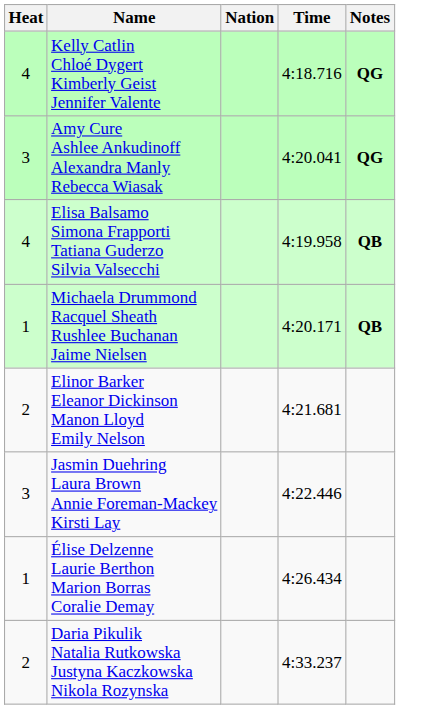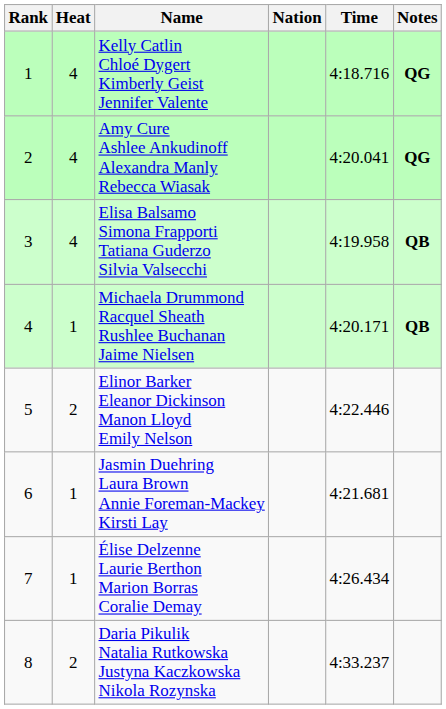+ column: Rank | 1 | 2 | 3 | 4 | 5 | 6 | 7 | 8
Amy Cure Ashlee Ankudinoff Alexandra Manly Rebecca Wiasak | Heat: 3 -> 4
Elinor Barker Eleanor Dickinson Manon Lloyd Emily Nelson | Time: 4:21.681 -> 4:22.446
Jasmin Duehring Laura Brown Annie Foreman-Mackey Kirsti Lay | Heat: 3 -> 1
Jasmin Duehring Laura Brown Annie Foreman-Mackey Kirsti Lay | Time: 4:22.446 -> 4:21.681
